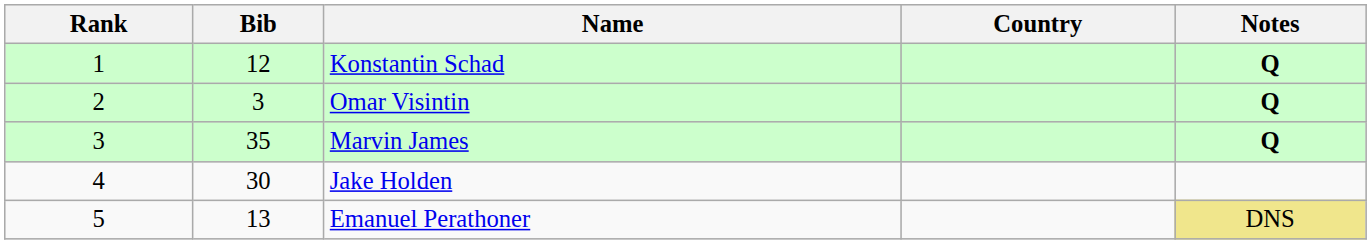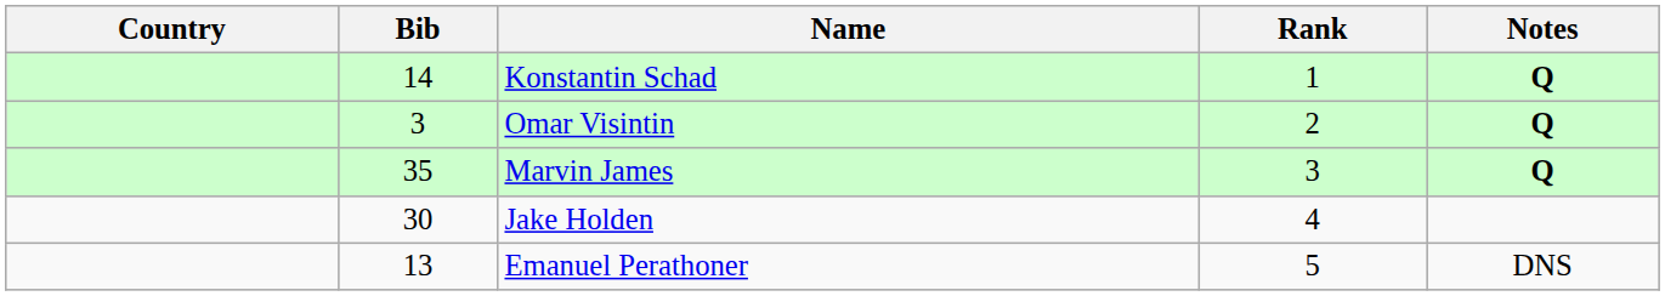columns swapped: Rank <-> Country
Konstantin Schad | Bib: 12 -> 14
Emanuel Perathoner | Notes: khaki background -> no background
